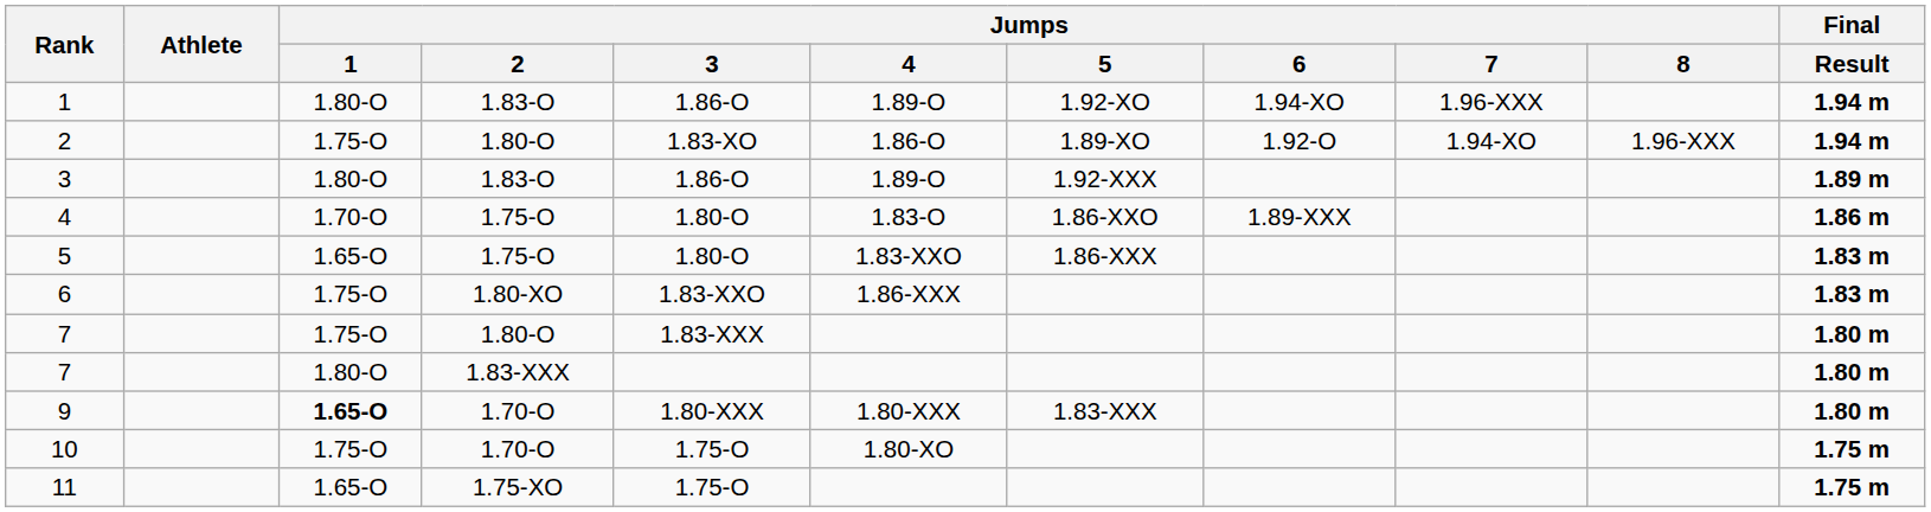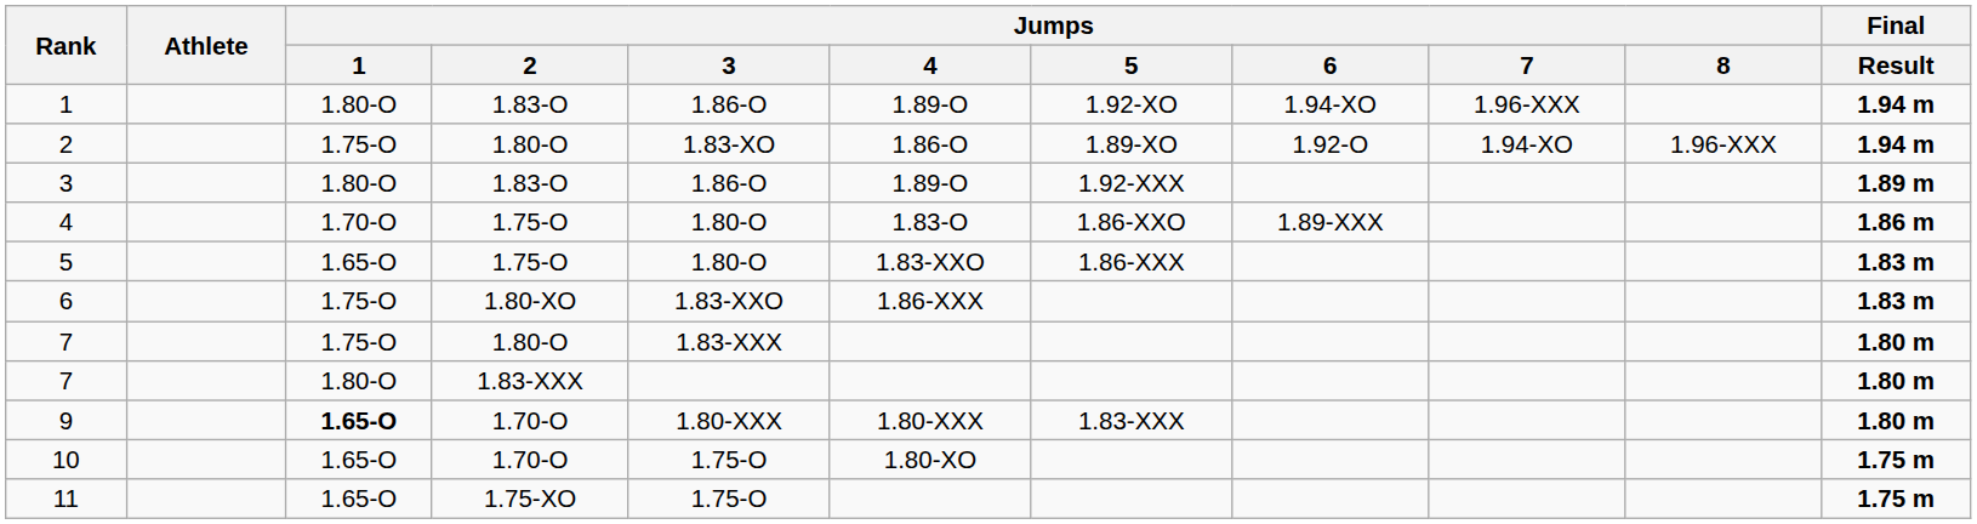10 | Jumps / 1: 1.75-O -> 1.65-O
